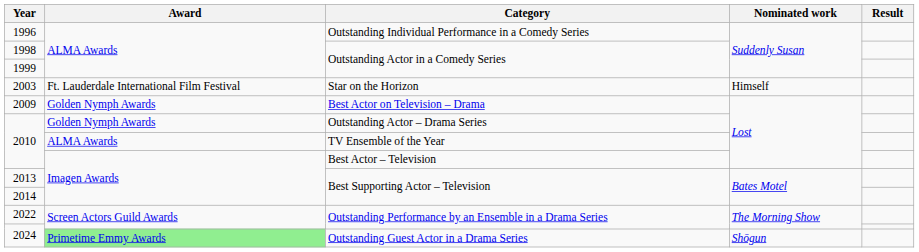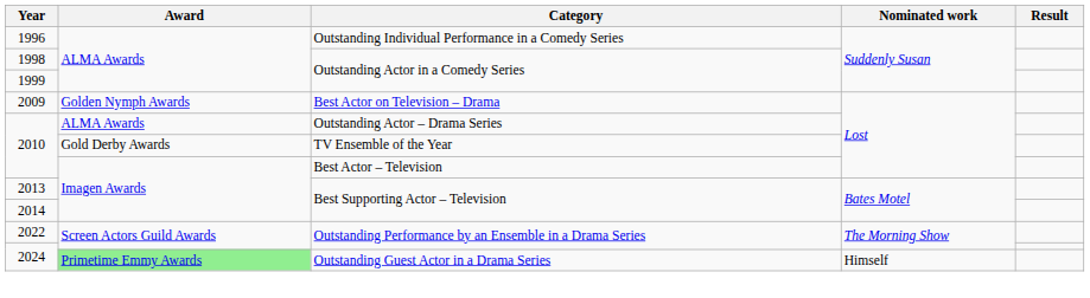- row: 2003 | Ft. Lauderdale International Film Festival | Star on the Horizon | Himself
2010 / Outstanding Actor – Drama Series | Award: Golden Nymph Awards -> ALMA Awards
2010 / TV Ensemble of the Year | Award: ALMA Awards -> Gold Derby Awards
2024 / Outstanding Guest Actor in a Drama Series | Nominated work: Shōgun -> Himself
